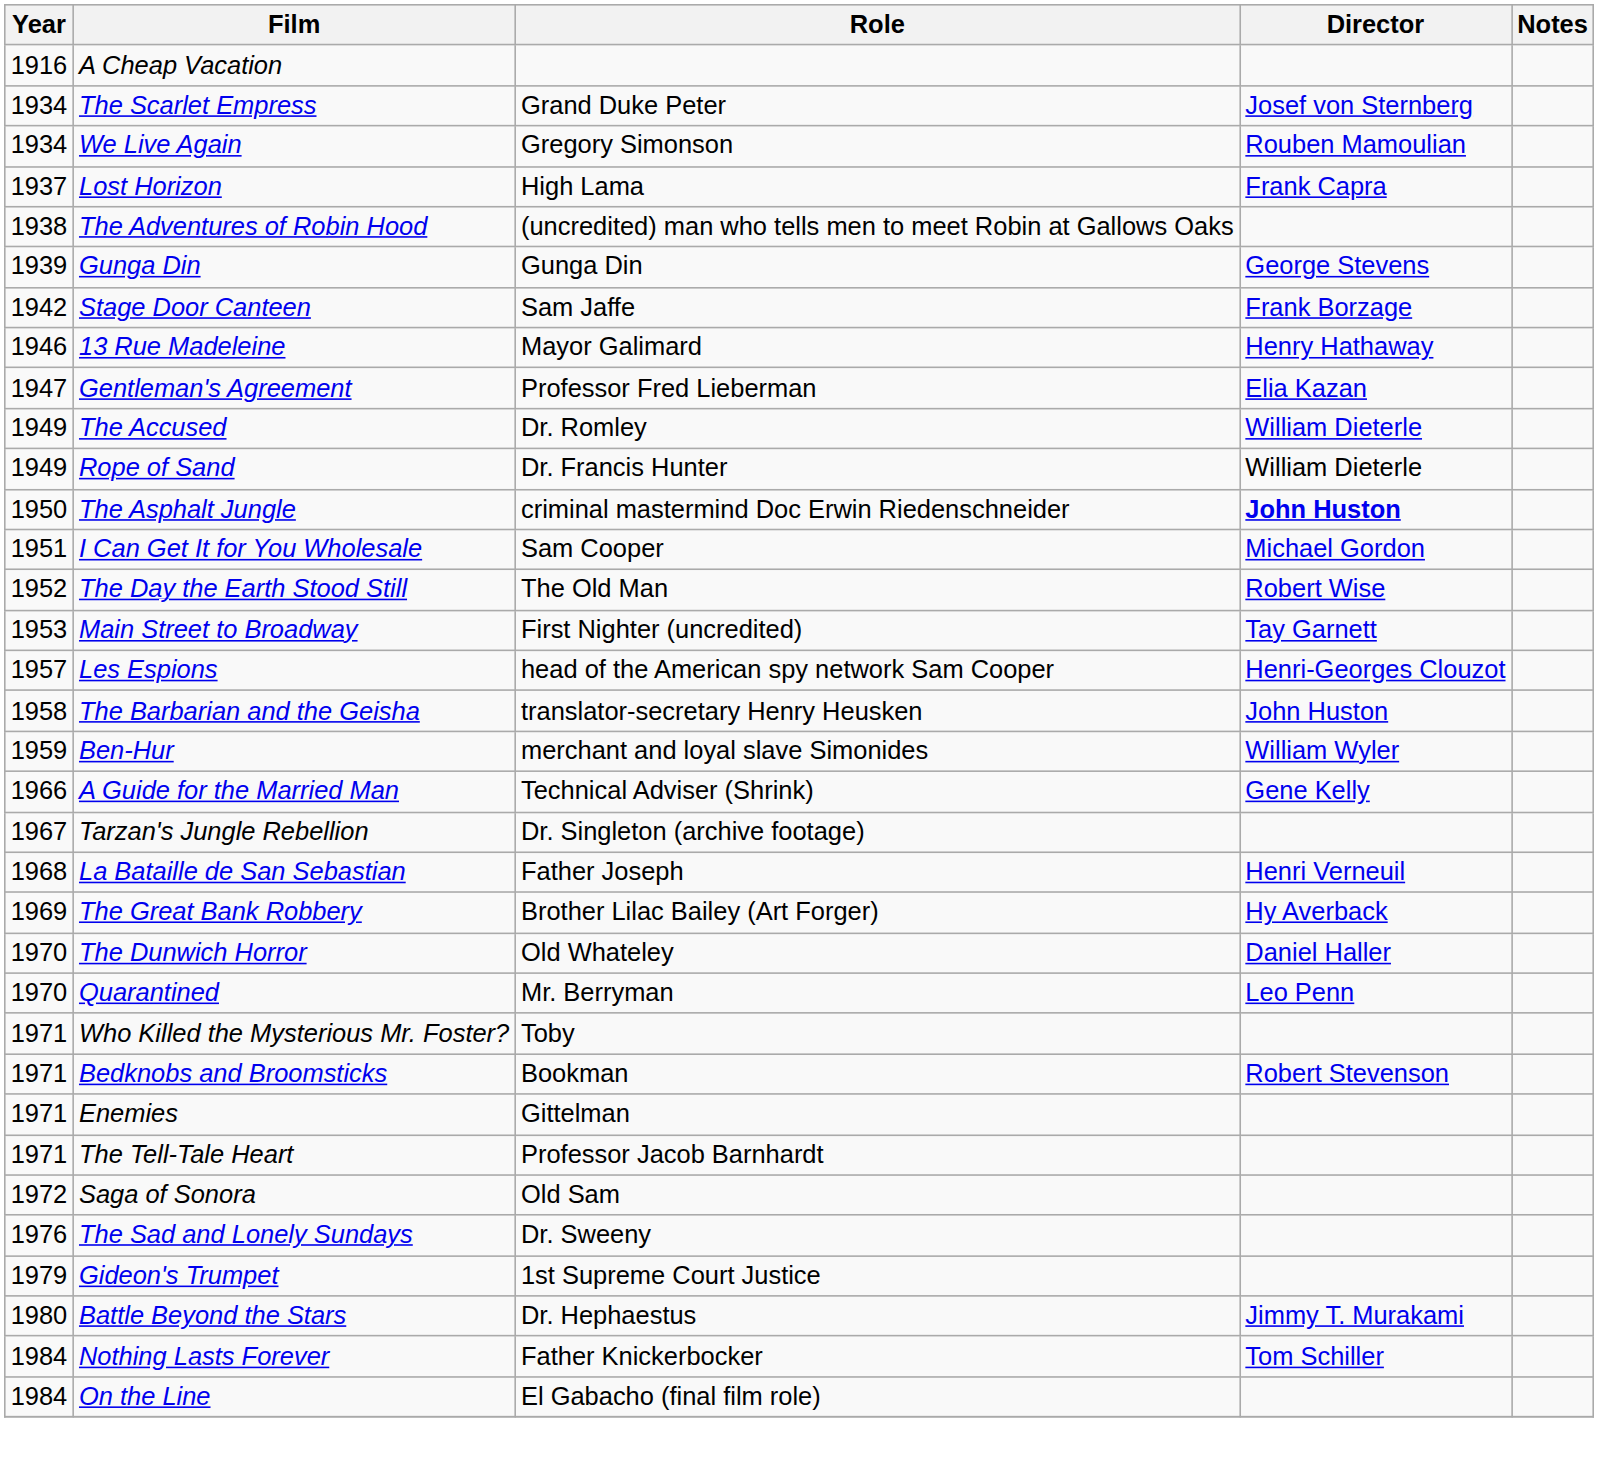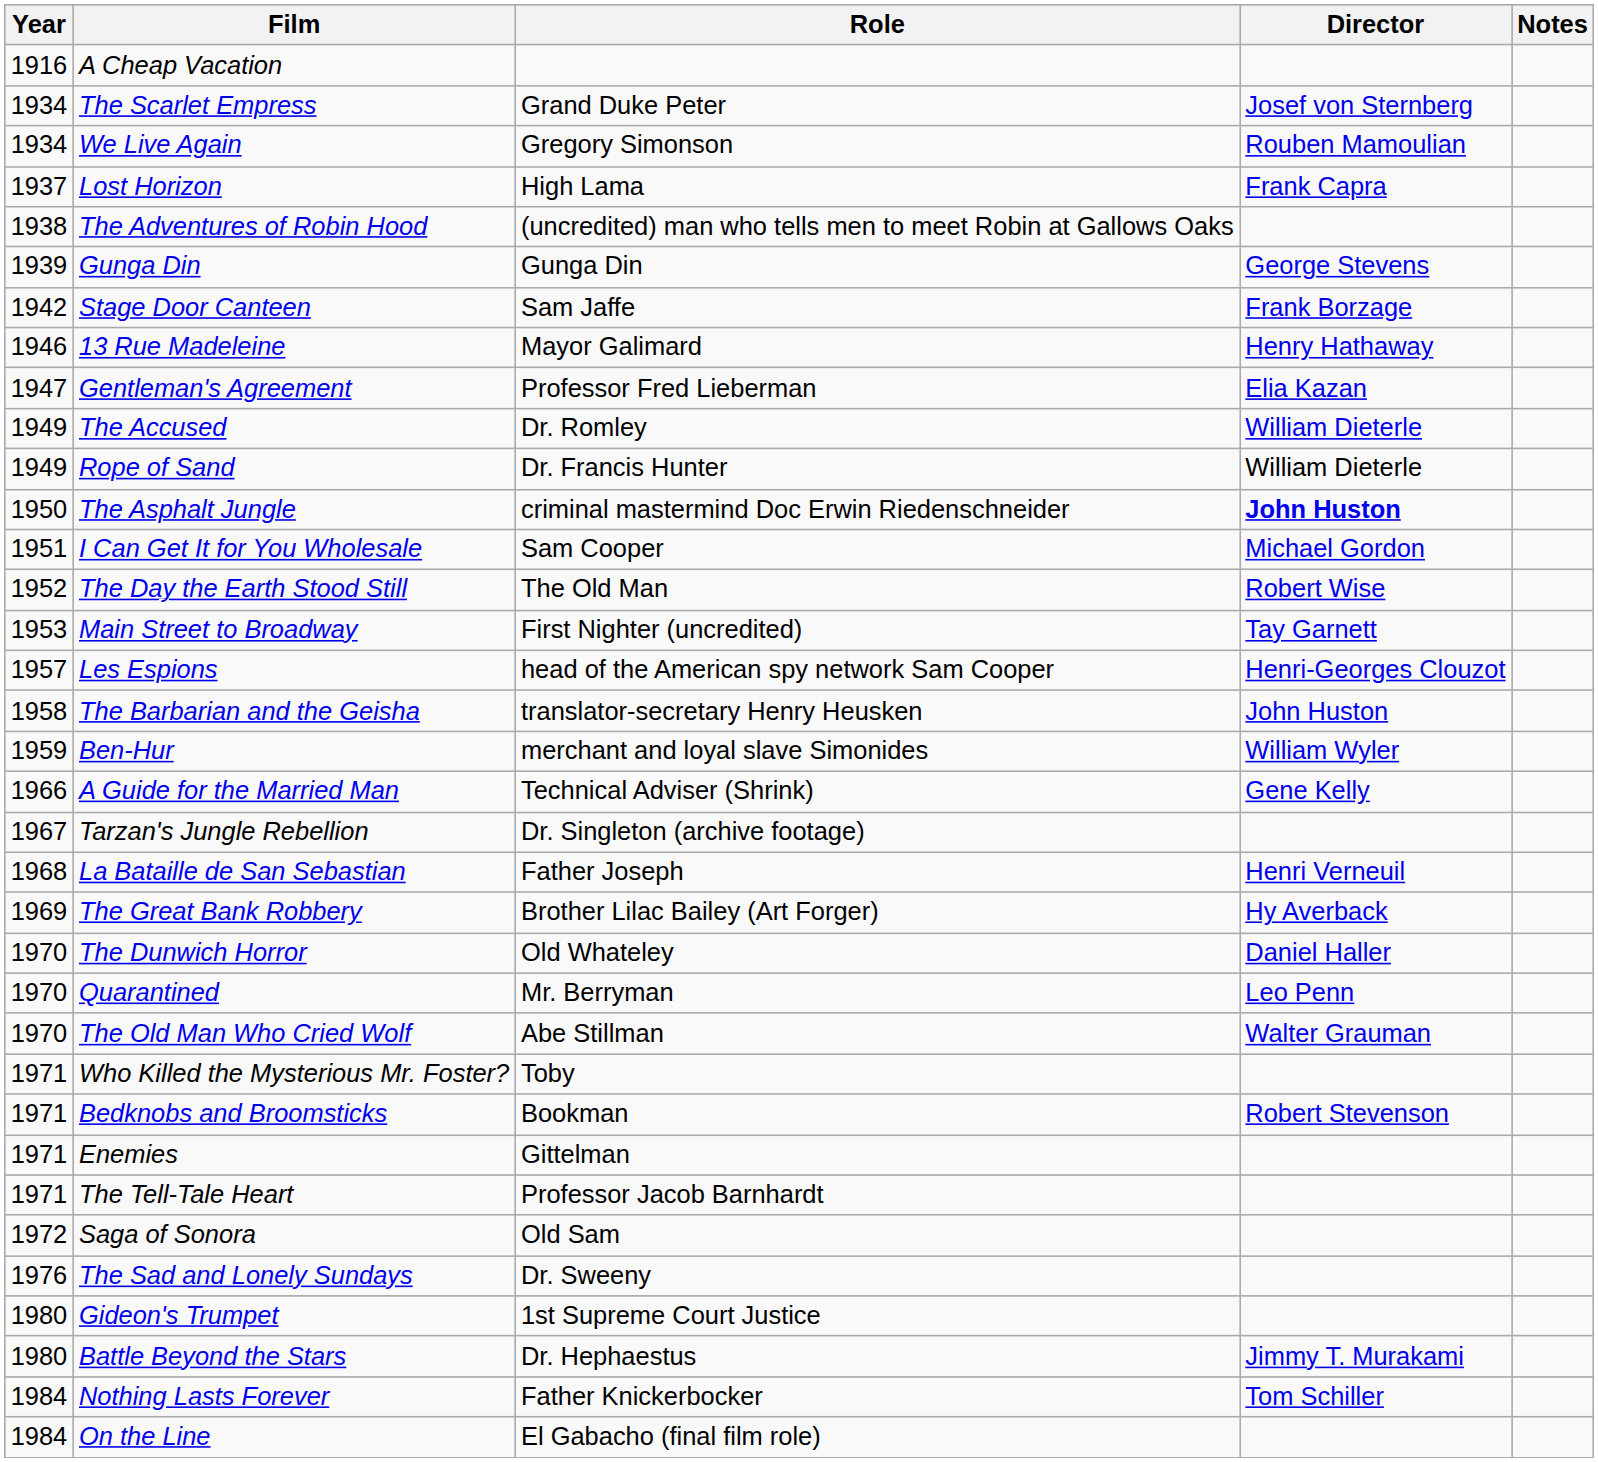+ row: 1970 | The Old Man Who Cried Wolf | Abe Stillman | Walter Grauman
Gideon's Trumpet | Year: 1979 -> 1980
